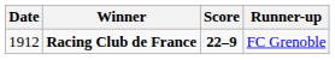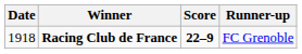Racing Club de France | Date: 1912 -> 1918
